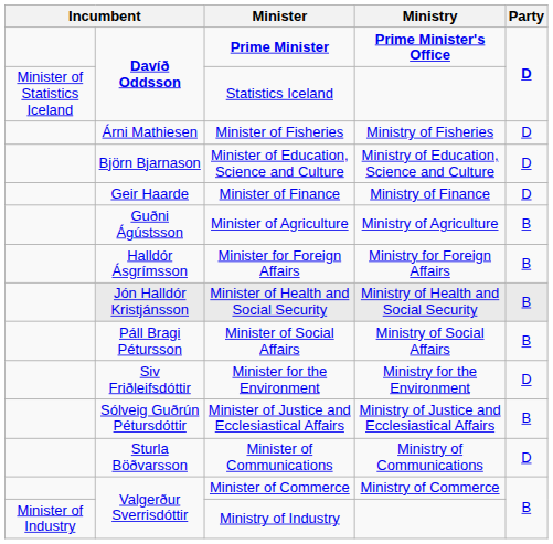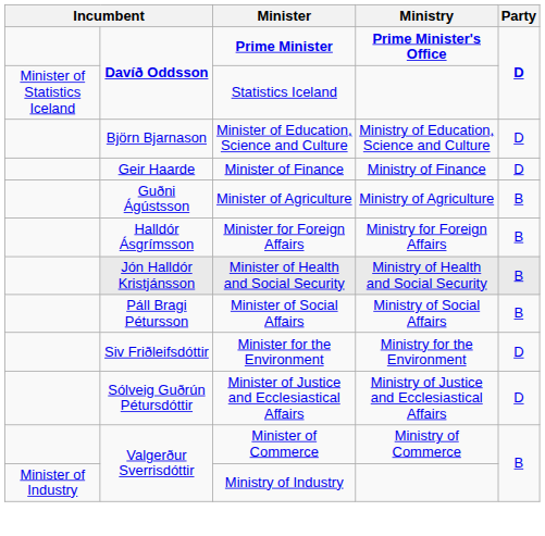- row: Árni Mathiesen | Minister of Fisheries | Ministry of Fisheries | D
Minister of Justice and Ecclesiastical Affairs | Party: B -> D
- row: Sturla Böðvarsson | Minister of Communications | Ministry of Communications | D
